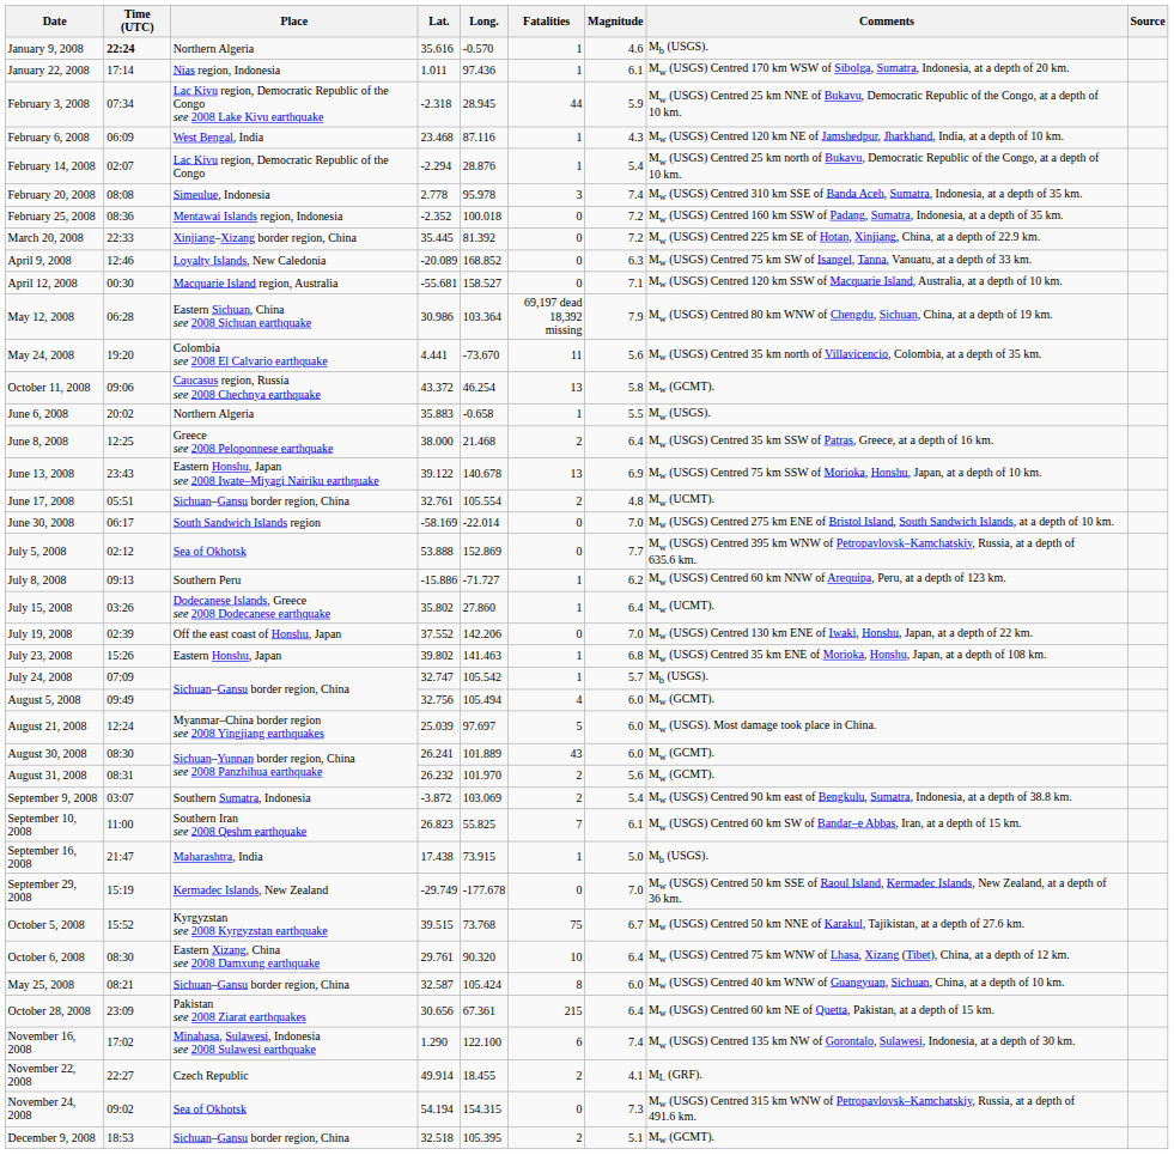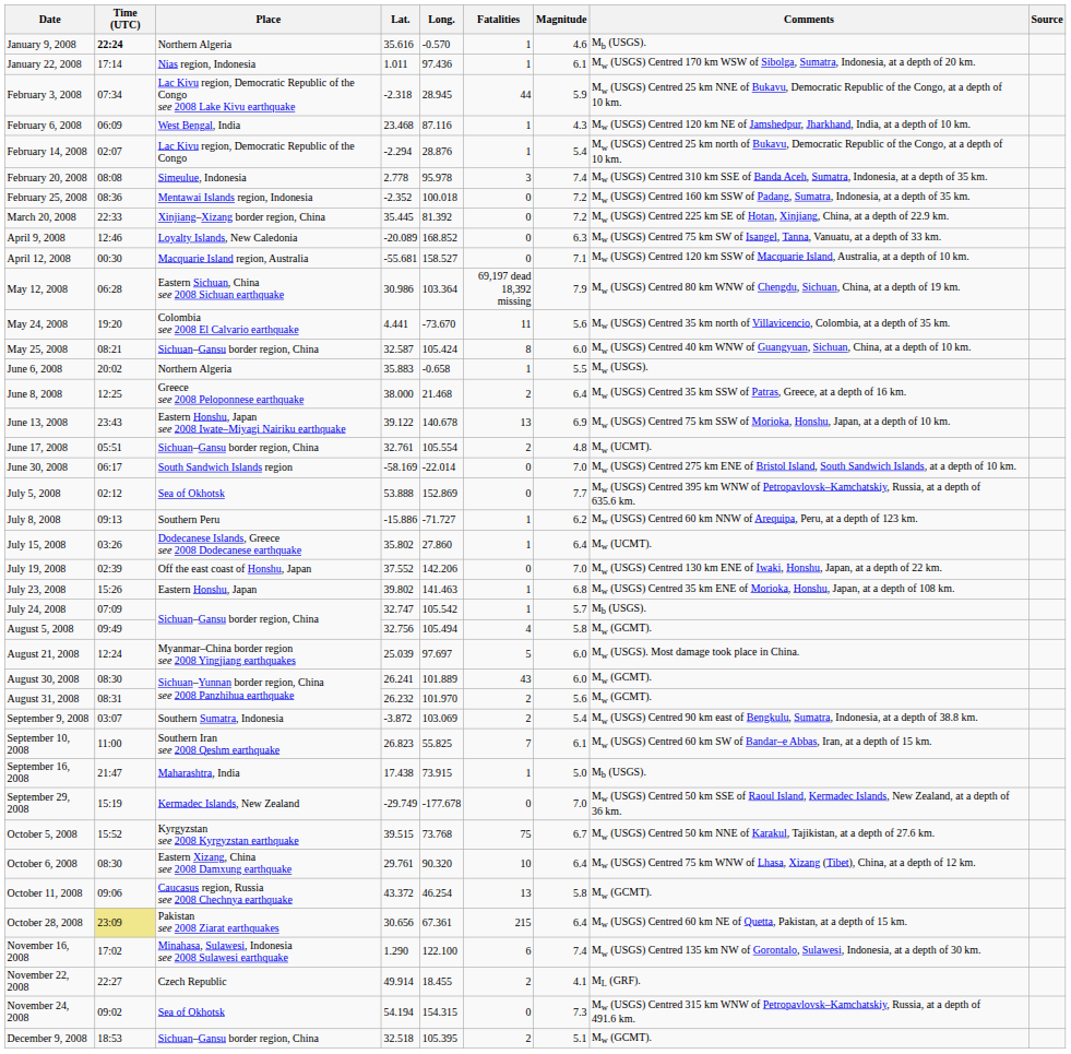rows swapped: May 25, 2008 <-> October 11, 2008
August 5, 2008 | Magnitude: 6.0 -> 5.8
October 28, 2008 | Time (UTC): no background -> khaki background
